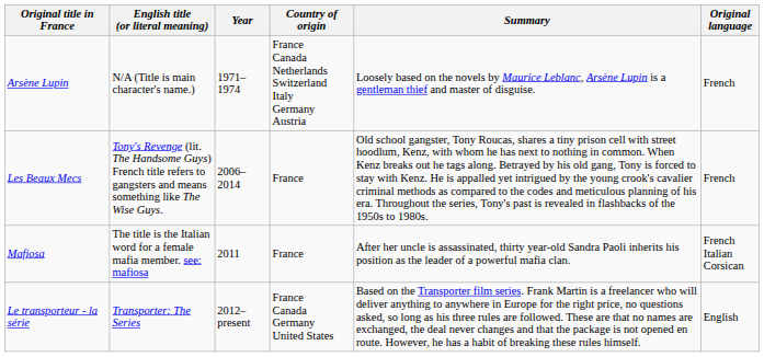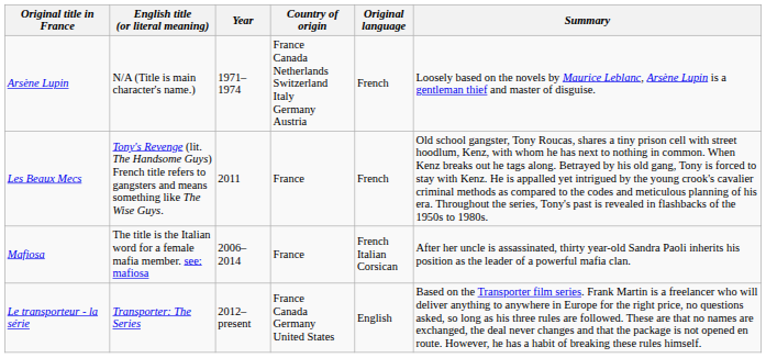columns swapped: Original language <-> Summary
Les Beaux Mecs | Year: 2006–2014 -> 2011
Mafiosa | Year: 2011 -> 2006–2014
